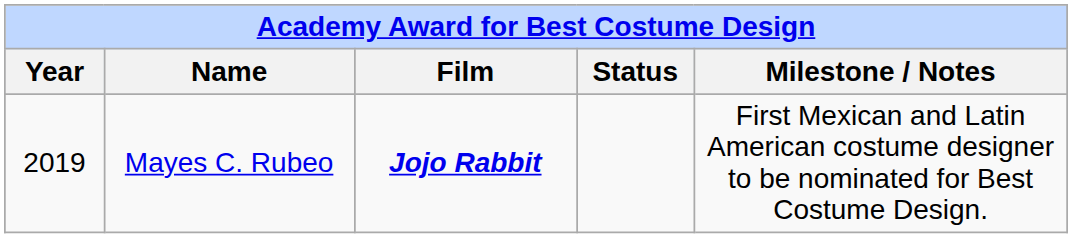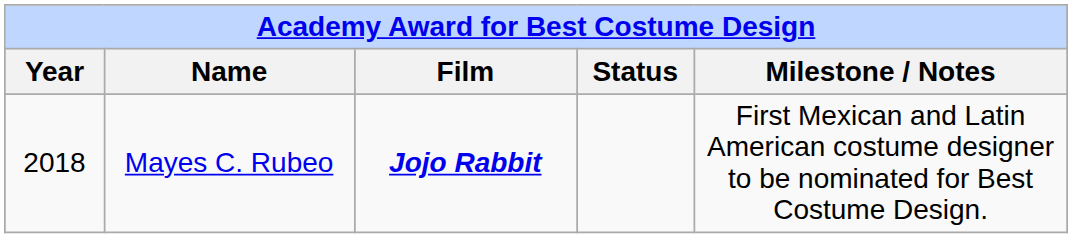Mayes C. Rubeo | Year: 2019 -> 2018
